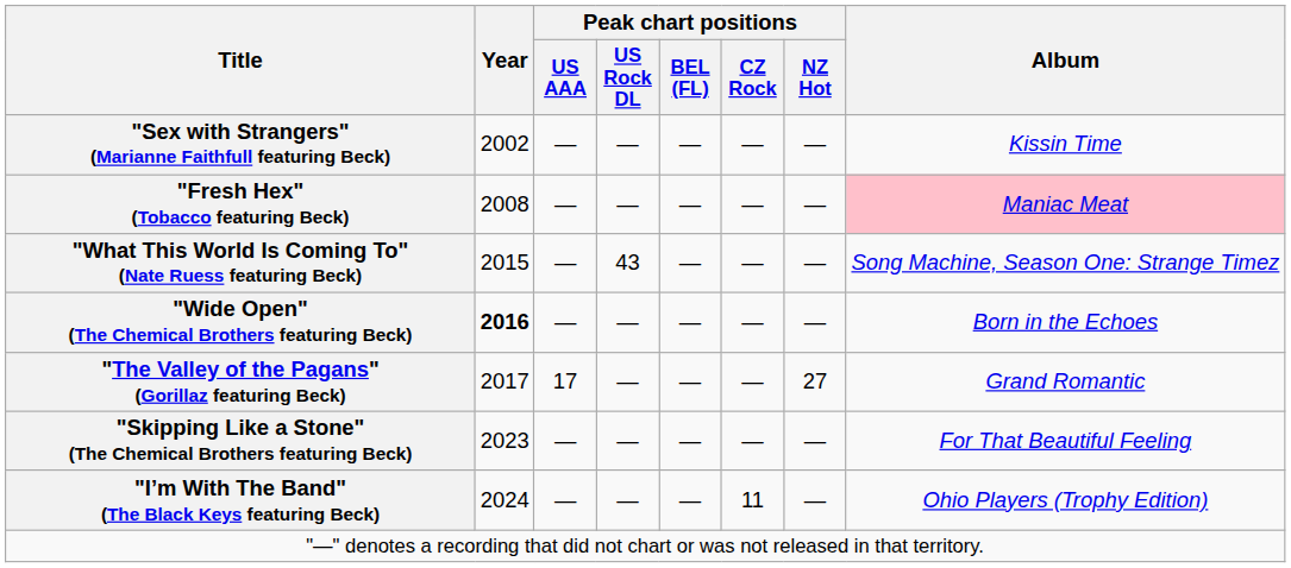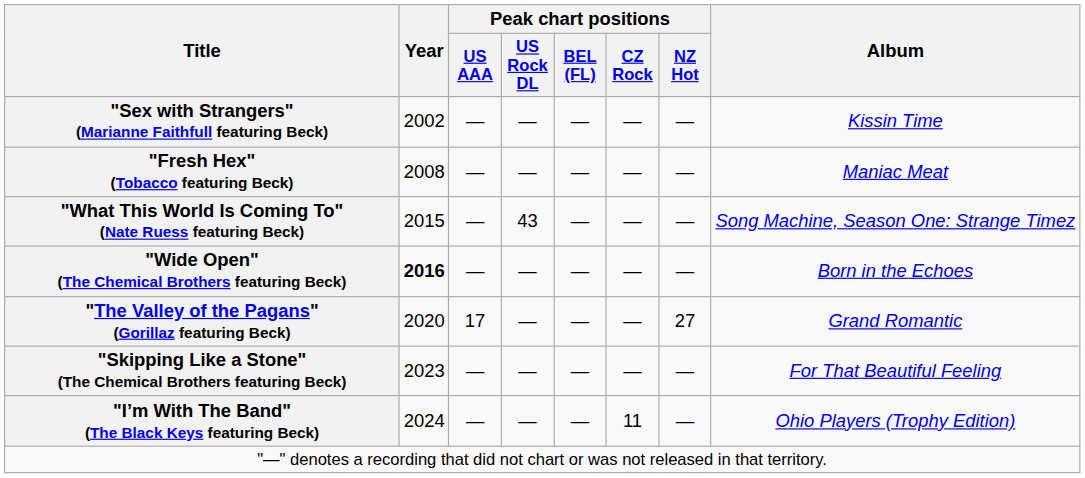"Fresh Hex" (Tobacco featuring Beck) | Album: pink background -> no background
"The Valley of the Pagans" (Gorillaz featuring Beck) | Year: 2017 -> 2020
